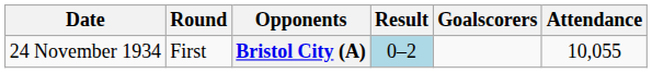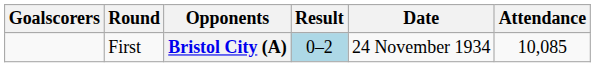columns swapped: Date <-> Goalscorers
Bristol City (A) | Attendance: 10,055 -> 10,085
